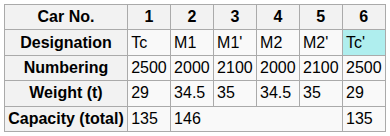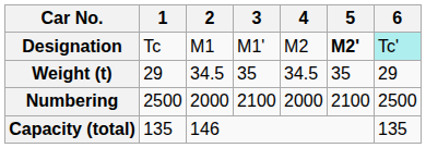Designation | 5: normal -> bold
rows swapped: Numbering <-> Weight (t)
